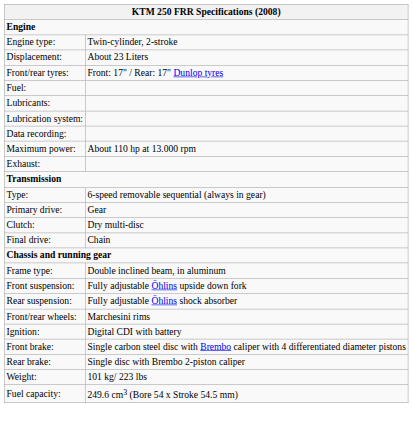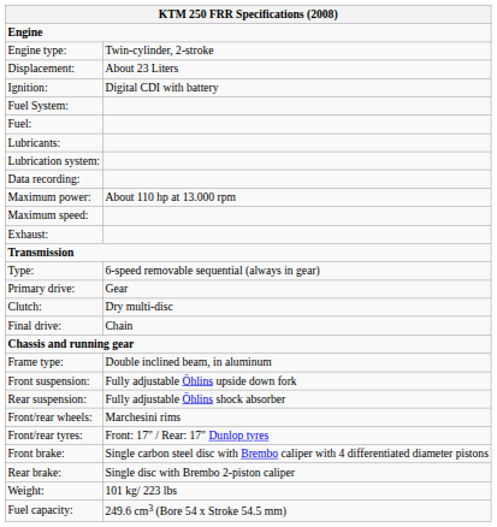rows swapped: Ignition: <-> Front/rear tyres:
+ row: Fuel System:
+ row: Maximum speed:
